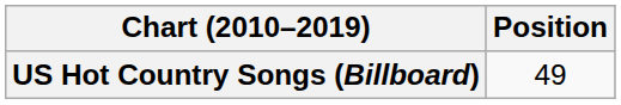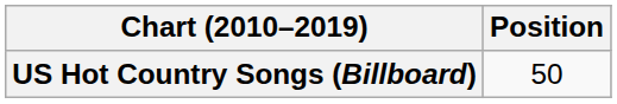US Hot Country Songs (Billboard) | Position: 49 -> 50
